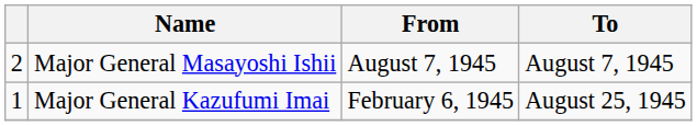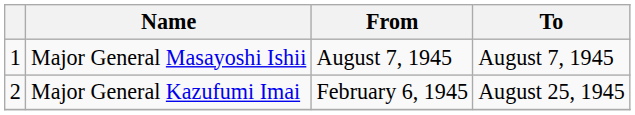Major General Masayoshi Ishii | column 1: 2 -> 1
Major General Kazufumi Imai | column 1: 1 -> 2
